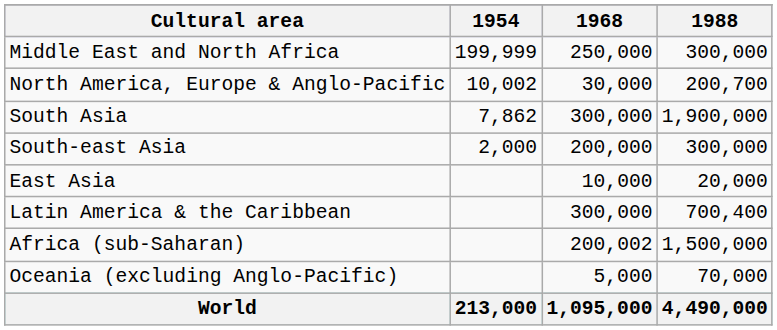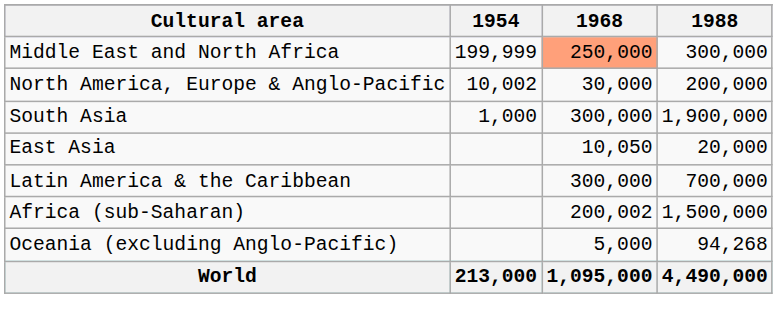Middle East and North Africa | 1968: no background -> lightsalmon background
North America, Europe & Anglo-Pacific | 1988: 200,700 -> 200,000
South Asia | 1954: 7,862 -> 1,000
- row: South-east Asia | 2,000 | 200,000 | 300,000
East Asia | 1968: 10,000 -> 10,050
Latin America & the Caribbean | 1988: 700,400 -> 700,000
Oceania (excluding Anglo-Pacific) | 1988: 70,000 -> 94,268
